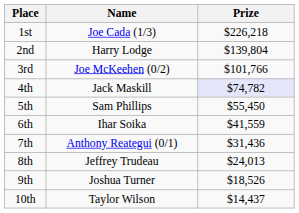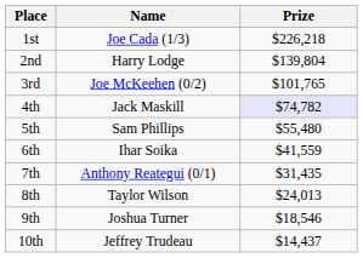3rd | Prize: $101,766 -> $101,765
5th | Prize: $55,450 -> $55,480
7th | Prize: $31,436 -> $31,435
8th | Name: Jeffrey Trudeau -> Taylor Wilson
9th | Prize: $18,526 -> $18,546
10th | Name: Taylor Wilson -> Jeffrey Trudeau
